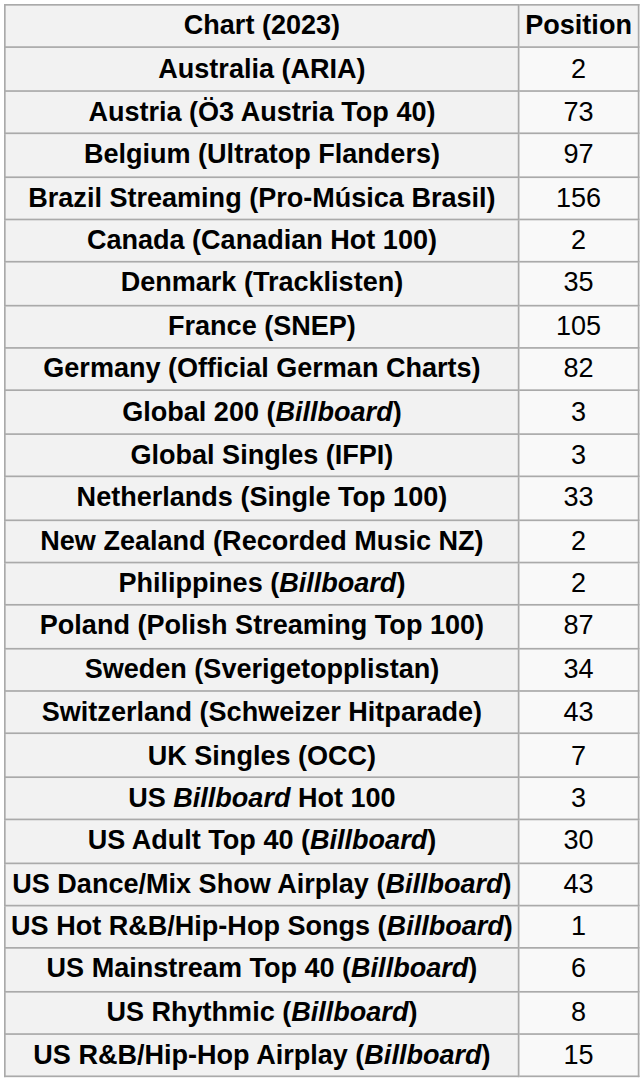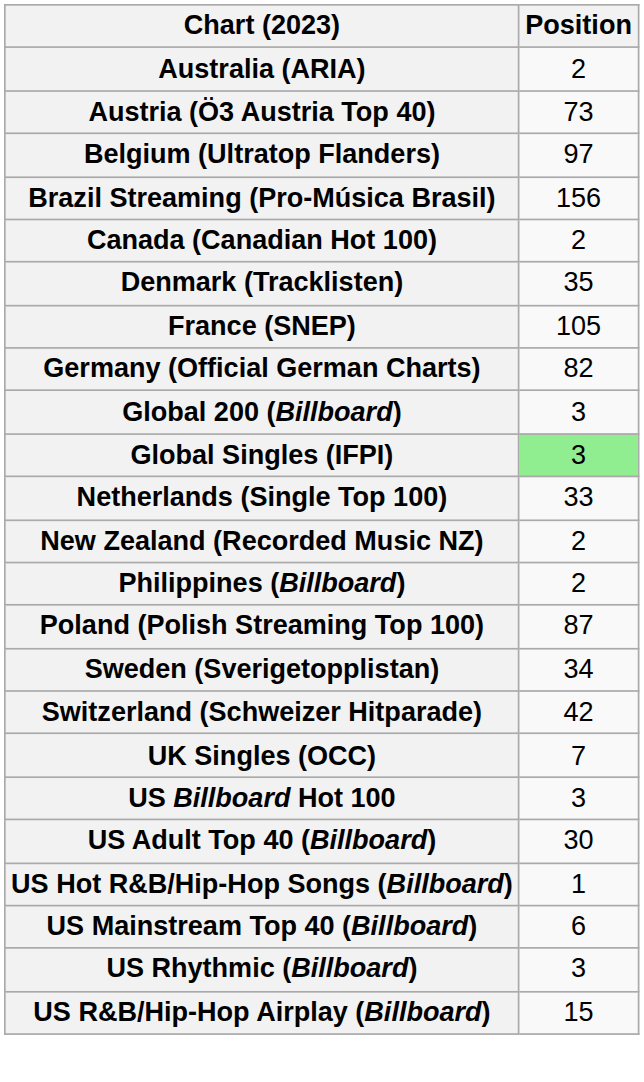Global Singles (IFPI) | Position: no background -> lightgreen background
Switzerland (Schweizer Hitparade) | Position: 43 -> 42
- row: US Dance/Mix Show Airplay (Billboard) | 43
US Rhythmic (Billboard) | Position: 8 -> 3
